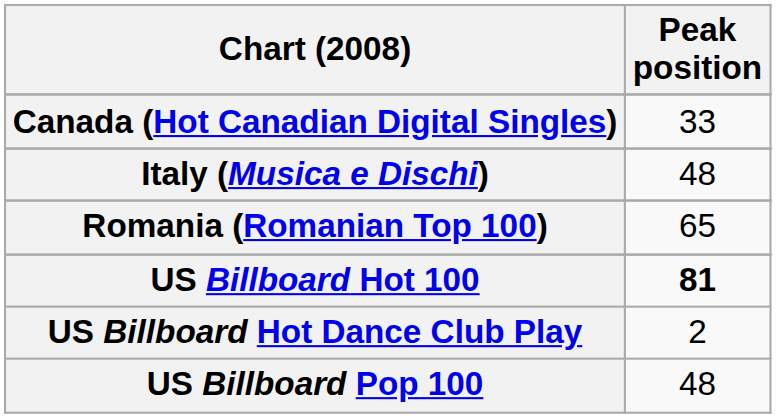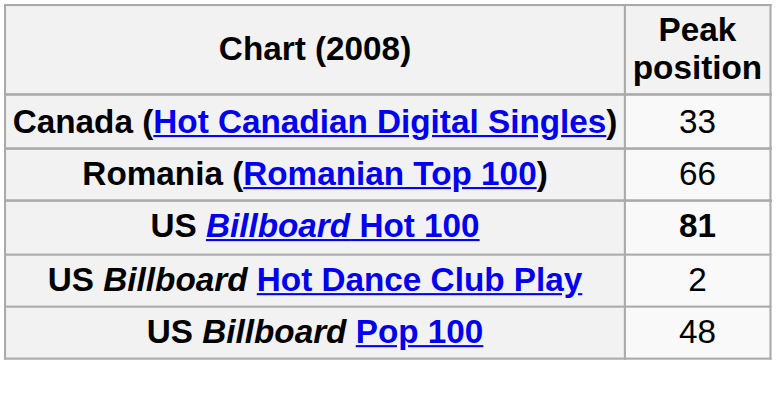- row: Italy (Musica e Dischi) | 48
Romania (Romanian Top 100) | Peak position: 65 -> 66
